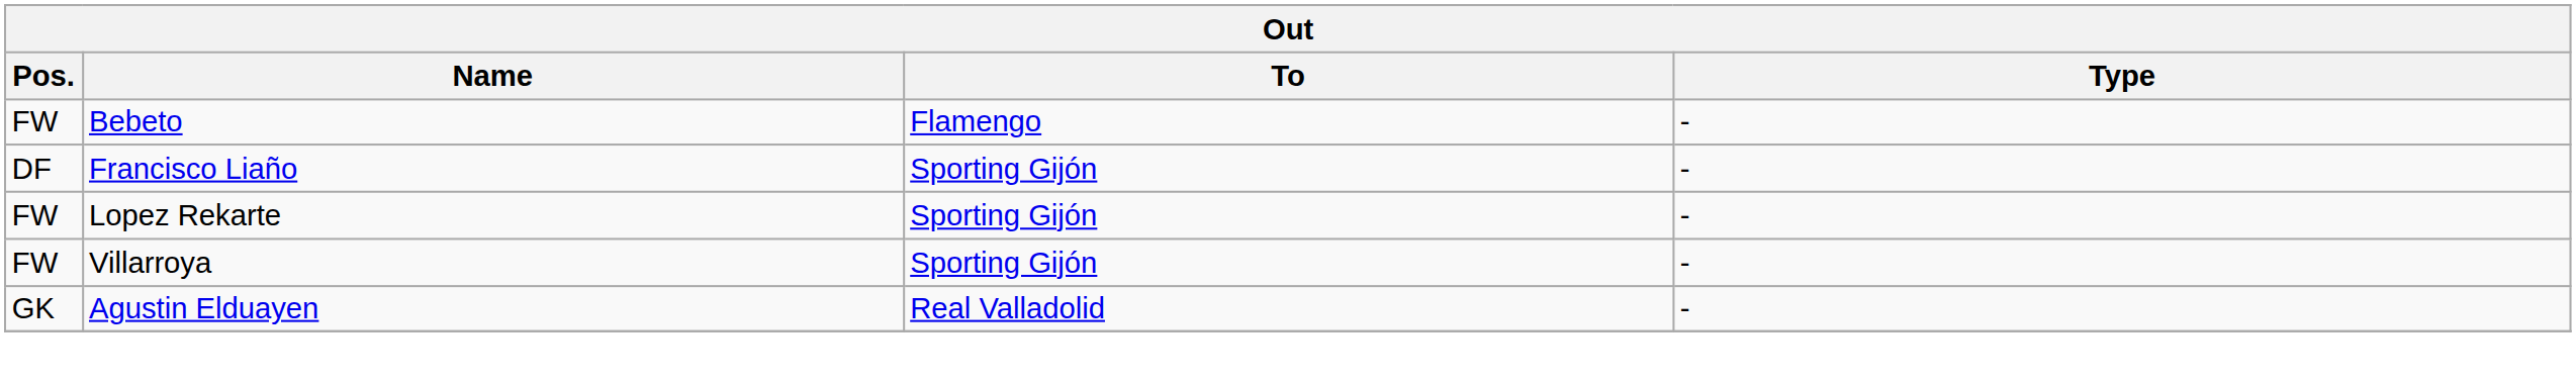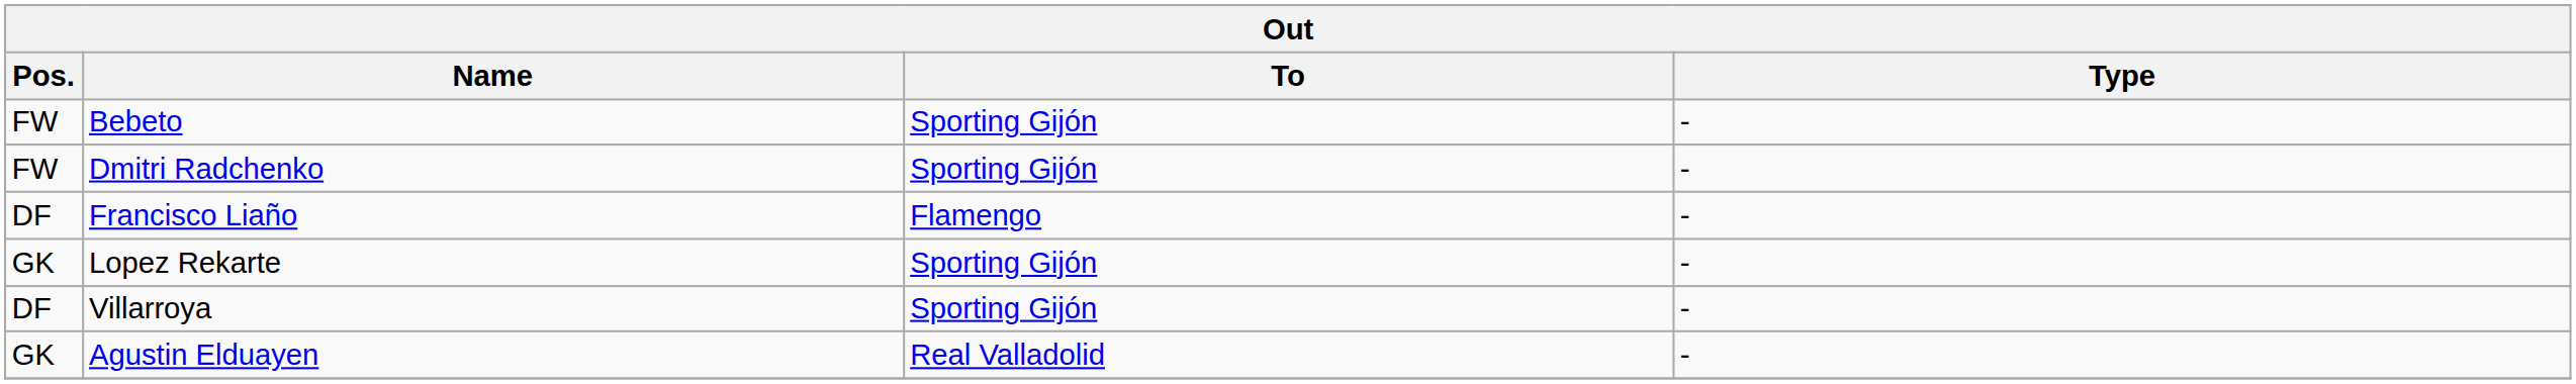Bebeto | To: Flamengo -> Sporting Gijón
+ row: FW | Dmitri Radchenko | Sporting Gijón | -
Francisco Liaño | To: Sporting Gijón -> Flamengo
Lopez Rekarte | Pos.: FW -> GK
Villarroya | Pos.: FW -> DF
